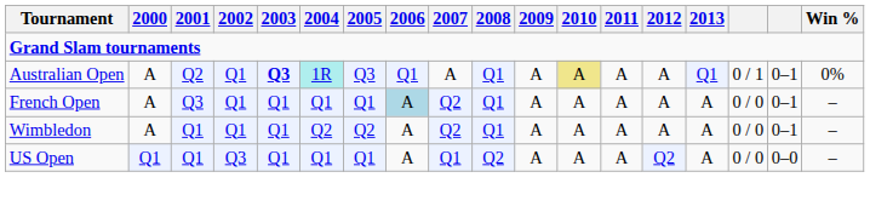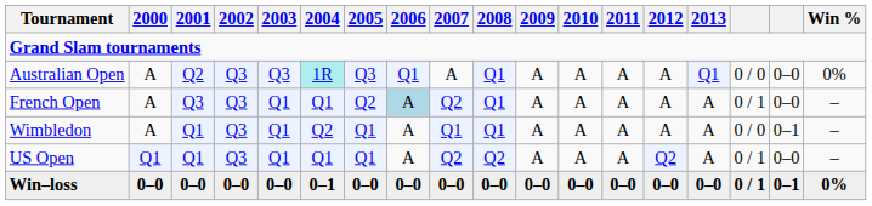Australian Open | 2002: Q1 -> Q3
Australian Open | 2003: bold -> normal
Australian Open | 2010: khaki background -> no background
Australian Open | column 16: 0 / 1 -> 0 / 0
Australian Open | column 17: 0–1 -> 0–0
French Open | 2002: Q1 -> Q3
French Open | 2005: Q1 -> Q2
French Open | column 16: 0 / 0 -> 0 / 1
French Open | column 17: 0–1 -> 0–0
Wimbledon | 2002: Q1 -> Q3
Wimbledon | 2005: Q2 -> Q1
Wimbledon | 2007: Q2 -> Q1
US Open | 2007: Q1 -> Q2
US Open | column 16: 0 / 0 -> 0 / 1
+ row: Win–loss | 0–0 | 0–0 | 0–0 | 0–0 | 0–1 | 0–0 | 0–0 | 0–0 | 0–0 | 0–0 | 0–0 | 0–0 | 0–0 | 0–0 | 0 / 1 | 0–1 | 0%
